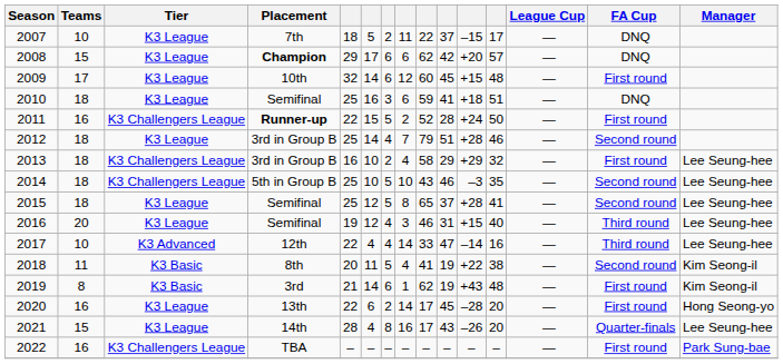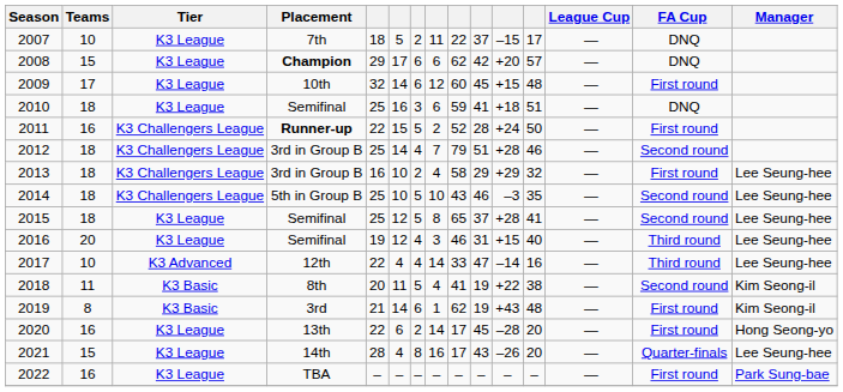2012 | Tier: K3 League -> K3 Challengers League
2022 | Tier: K3 Challengers League -> K3 League
